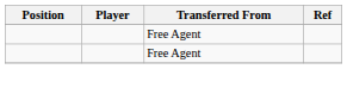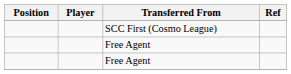+ row: SCC First (Cosmo League)
